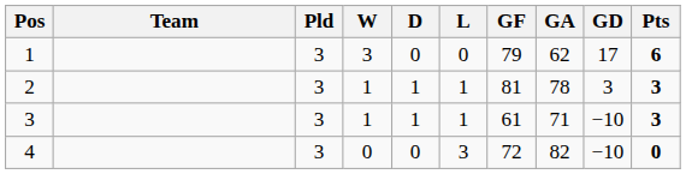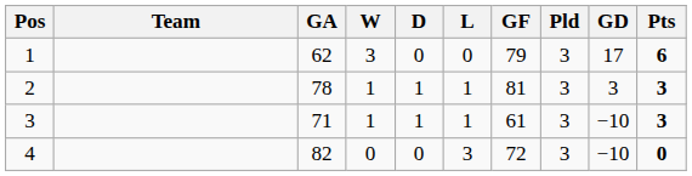columns swapped: Pld <-> GA
